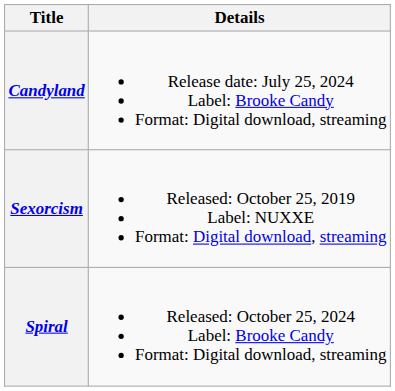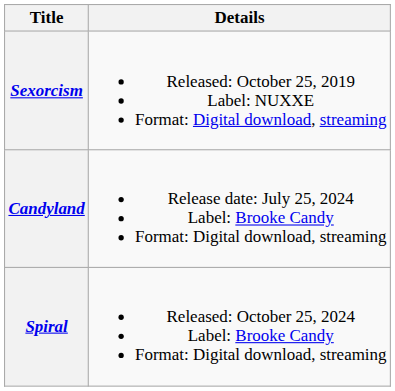rows swapped: Sexorcism <-> Candyland
